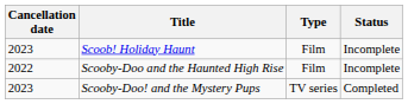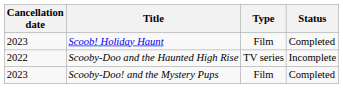Scoob! Holiday Haunt | Status: Incomplete -> Completed
Scooby-Doo and the Haunted High Rise | Type: Film -> TV series
Scooby-Doo! and the Mystery Pups | Type: TV series -> Film
